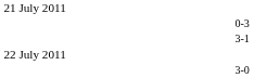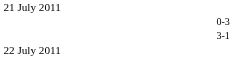- row: 3-0
